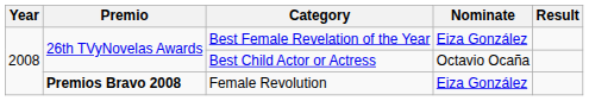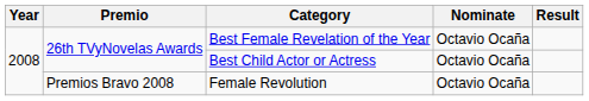Best Female Revelation of the Year | Nominate: Eiza González -> Octavio Ocaña
Female Revolution | Premio: bold -> normal
Female Revolution | Nominate: Eiza González -> Octavio Ocaña
